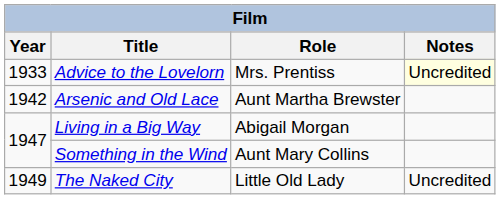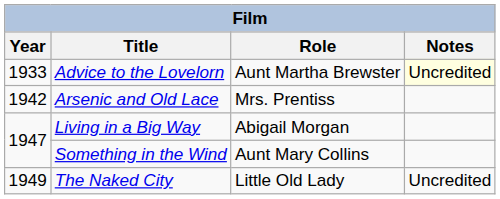Advice to the Lovelorn | Role: Mrs. Prentiss -> Aunt Martha Brewster
Arsenic and Old Lace | Role: Aunt Martha Brewster -> Mrs. Prentiss
